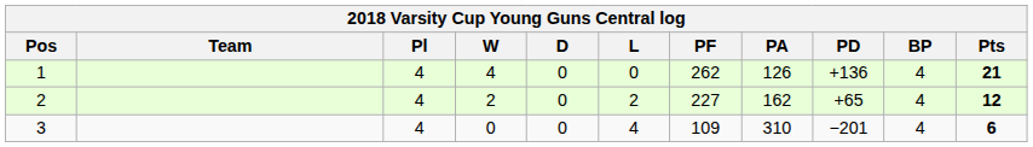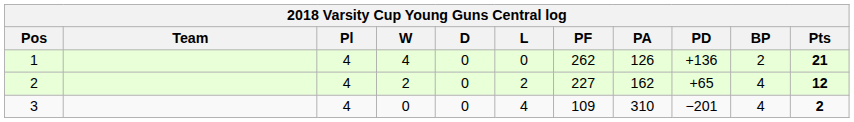1 | BP: 4 -> 2
3 | Pts: 6 -> 2
